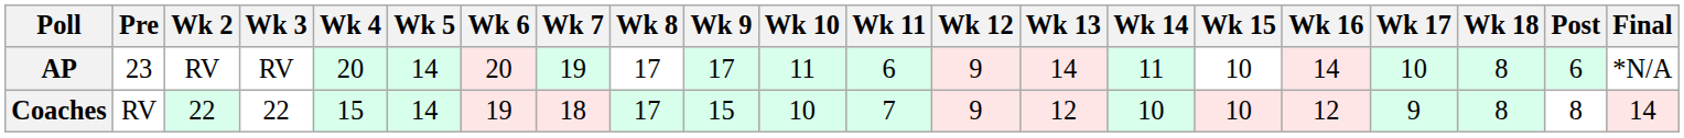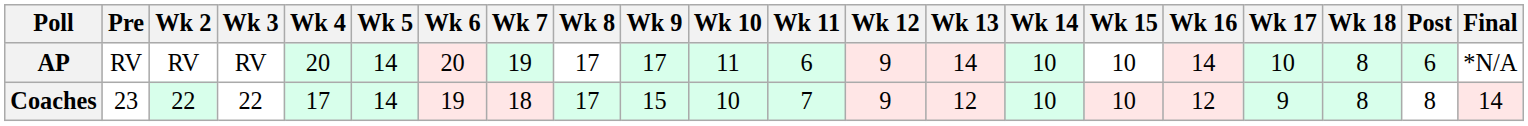AP | Pre: 23 -> RV
AP | Wk 14: 11 -> 10
Coaches | Pre: RV -> 23
Coaches | Wk 4: 15 -> 17
